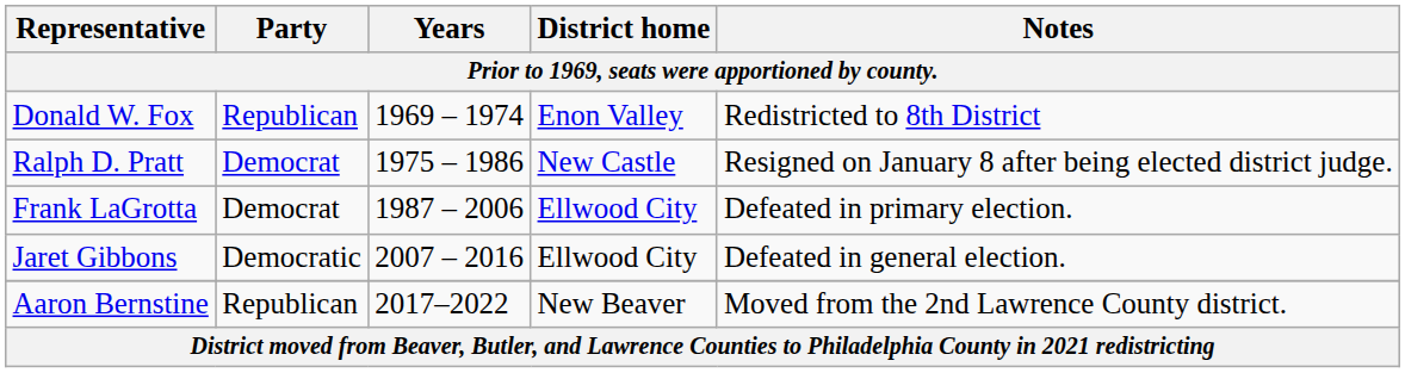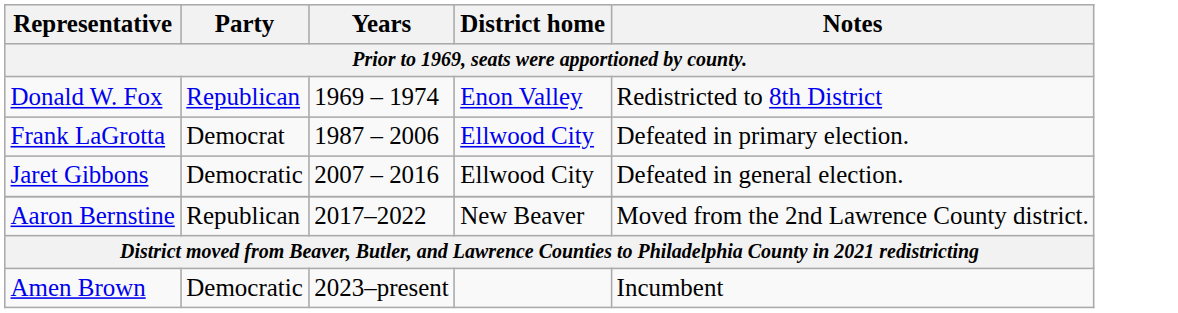- row: Ralph D. Pratt | Democrat | 1975 – 1986 | New Castle | Resigned on January 8 after being elected district judge.
+ row: Amen Brown | Democratic | 2023–present | Incumbent
